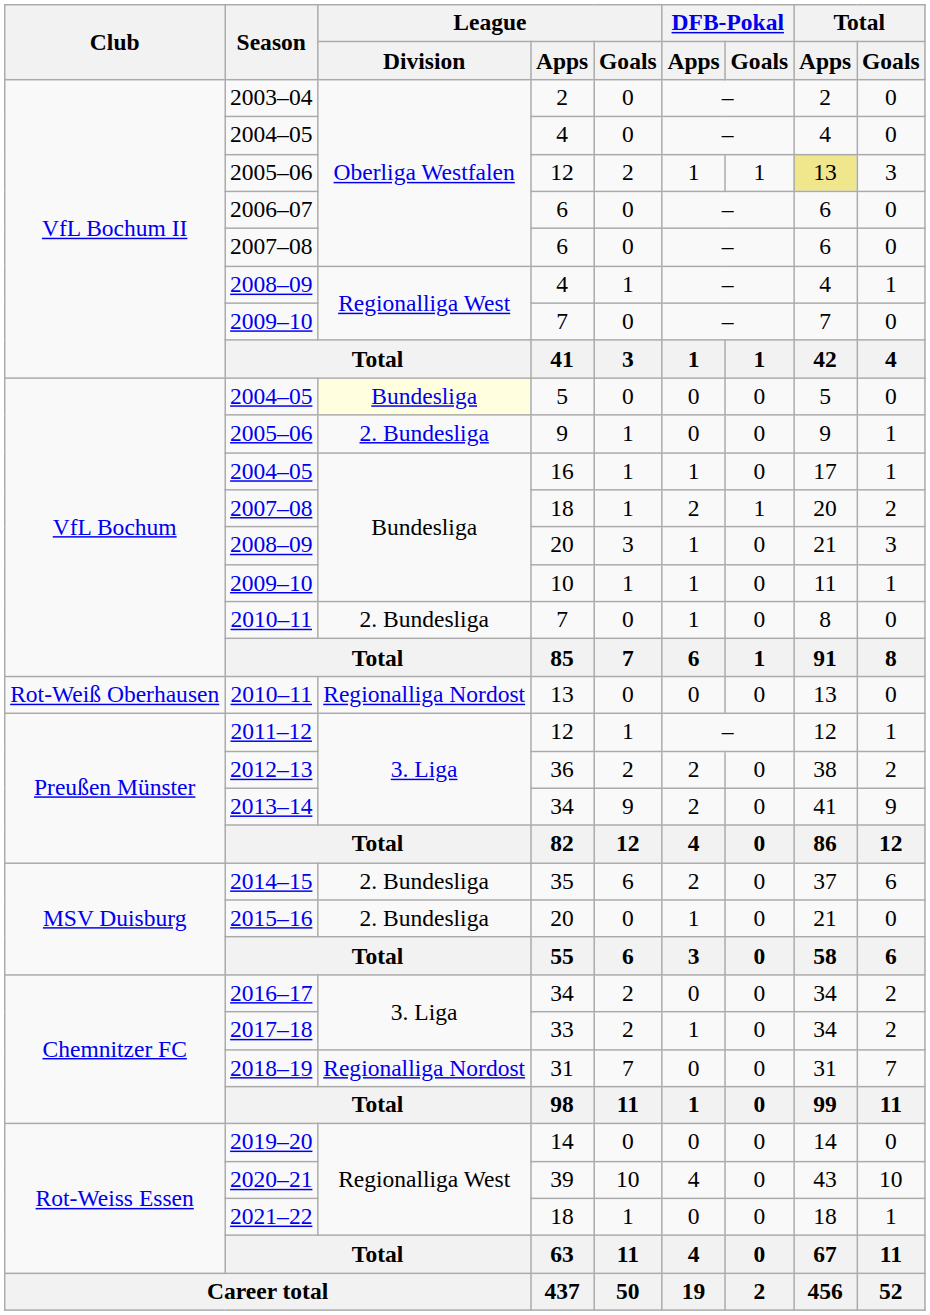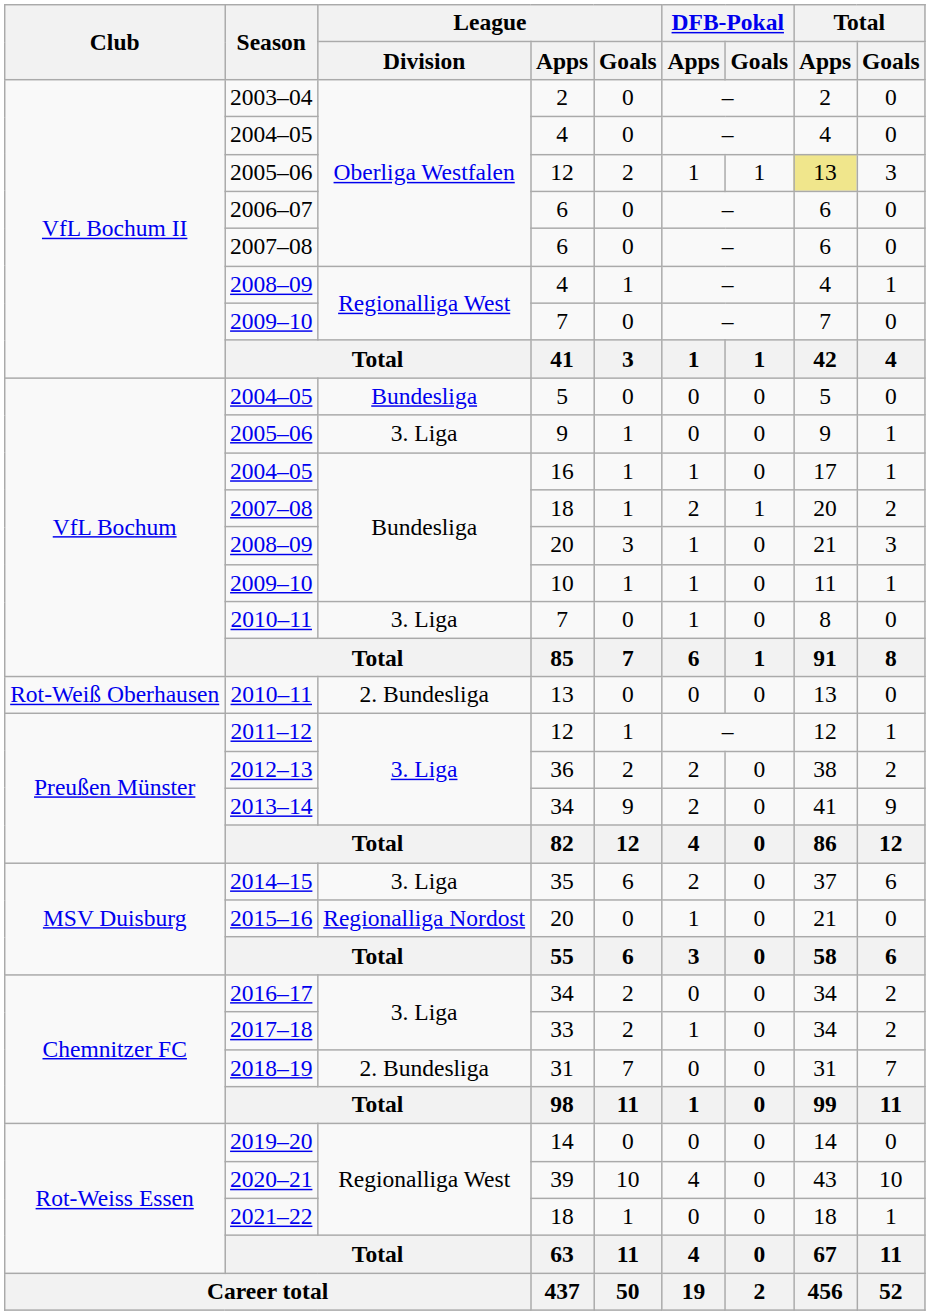2004–05 / 5 | League / Division: lightyellow background -> no background
2005–06 / 9 | League / Division: 2. Bundesliga -> 3. Liga
2010–11 / 7 | League / Division: 2. Bundesliga -> 3. Liga
2010–11 / 13 | League / Division: Regionalliga Nordost -> 2. Bundesliga
2014–15 | League / Division: 2. Bundesliga -> 3. Liga
2015–16 | League / Division: 2. Bundesliga -> Regionalliga Nordost
2018–19 | League / Division: Regionalliga Nordost -> 2. Bundesliga
